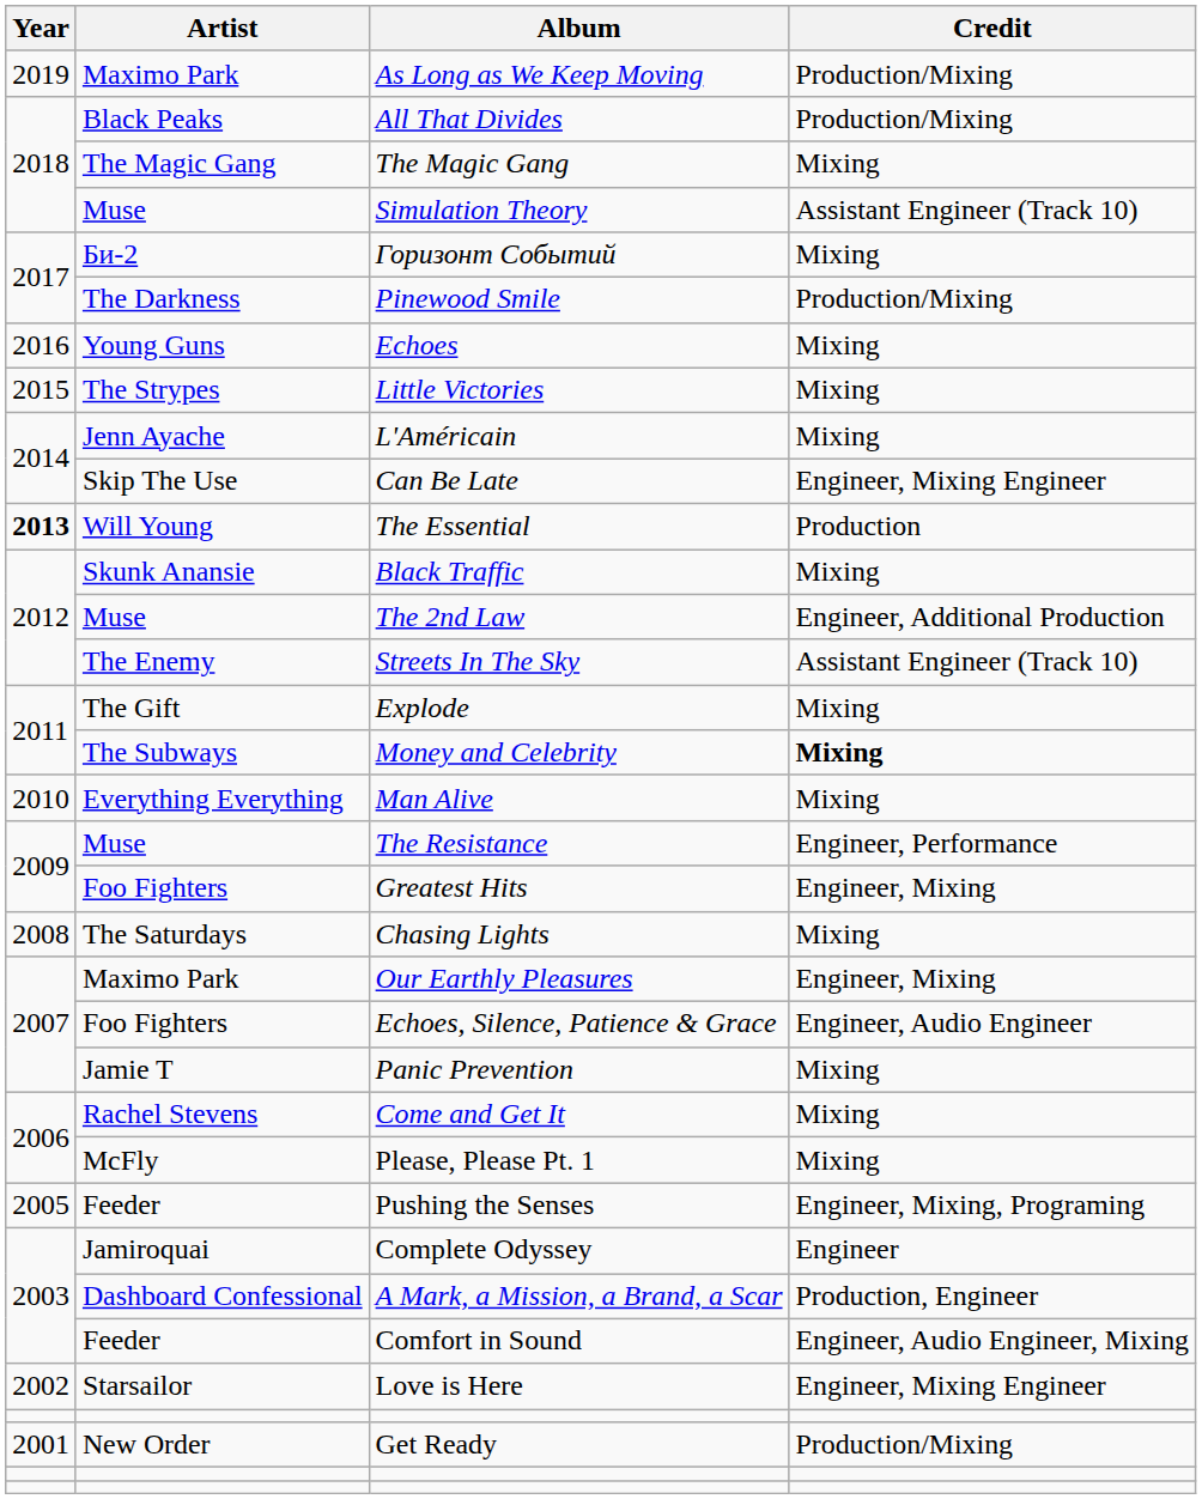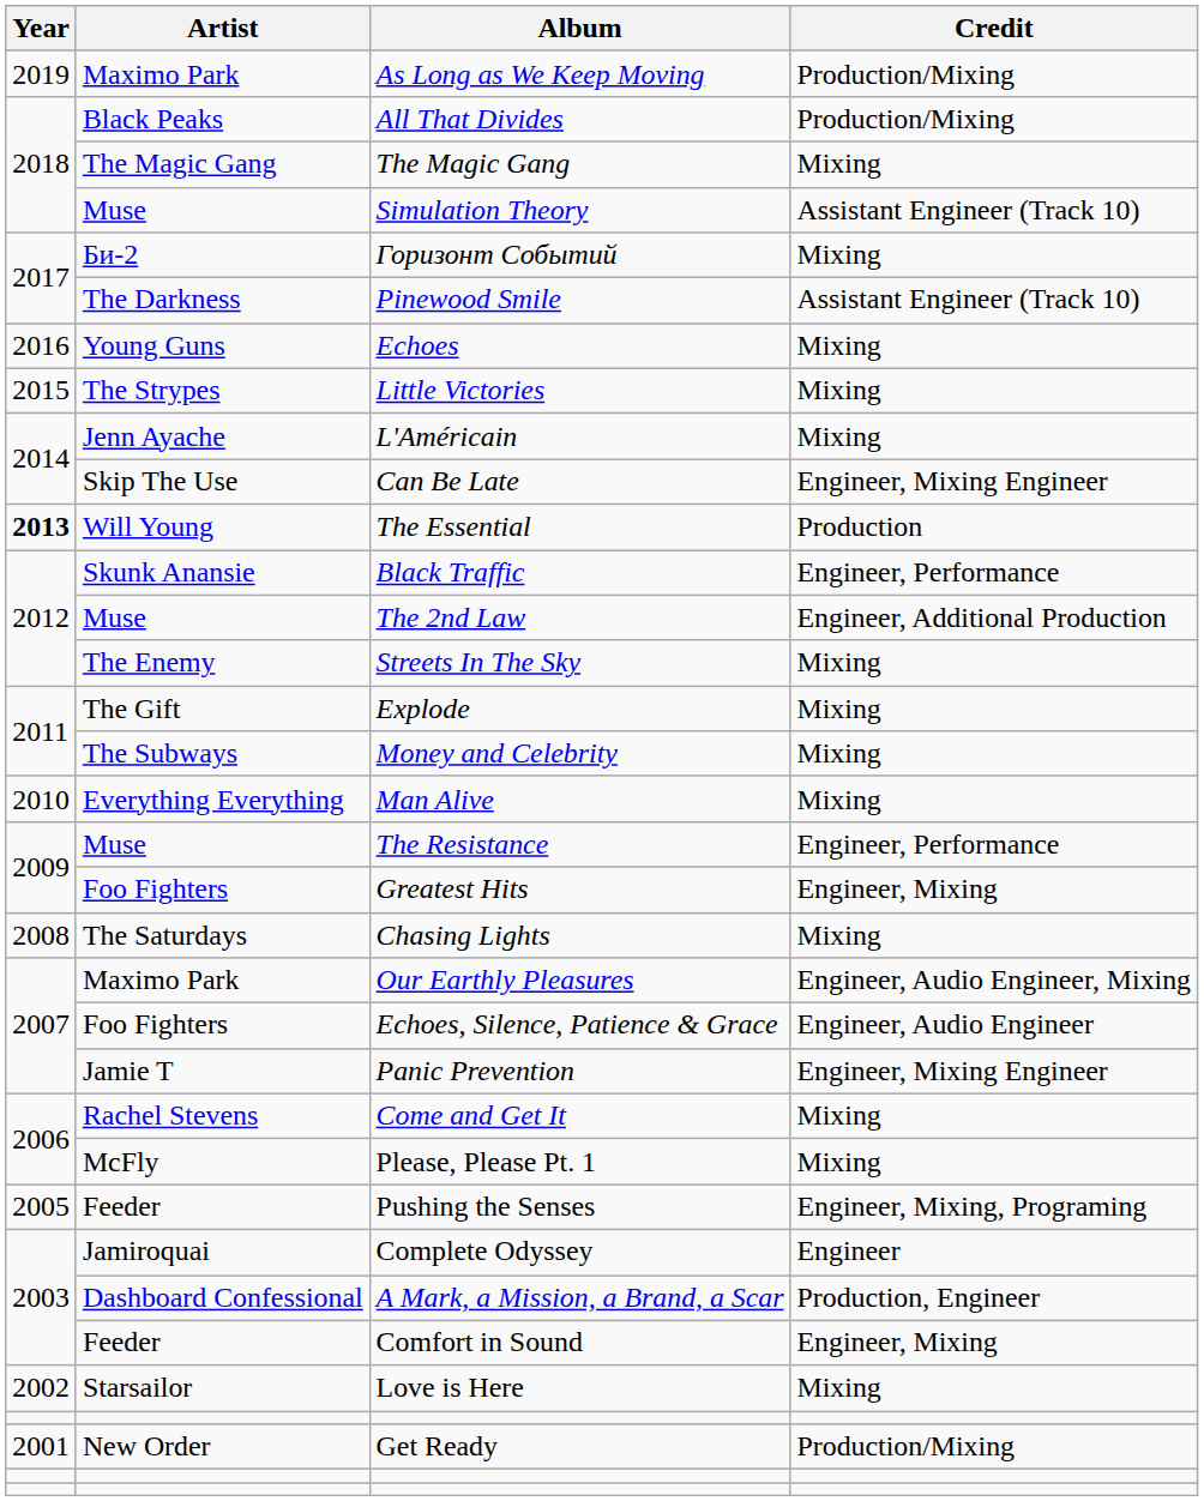Pinewood Smile | Credit: Production/Mixing -> Assistant Engineer (Track 10)
Black Traffic | Credit: Mixing -> Engineer, Performance
Streets In The Sky | Credit: Assistant Engineer (Track 10) -> Mixing
Money and Celebrity | Credit: bold -> normal
Our Earthly Pleasures | Credit: Engineer, Mixing -> Engineer, Audio Engineer, Mixing
Panic Prevention | Credit: Mixing -> Engineer, Mixing Engineer
Comfort in Sound | Credit: Engineer, Audio Engineer, Mixing -> Engineer, Mixing
Love is Here | Credit: Engineer, Mixing Engineer -> Mixing
